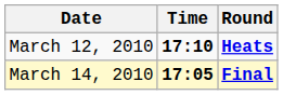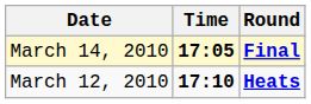rows swapped: March 12, 2010 <-> March 14, 2010
